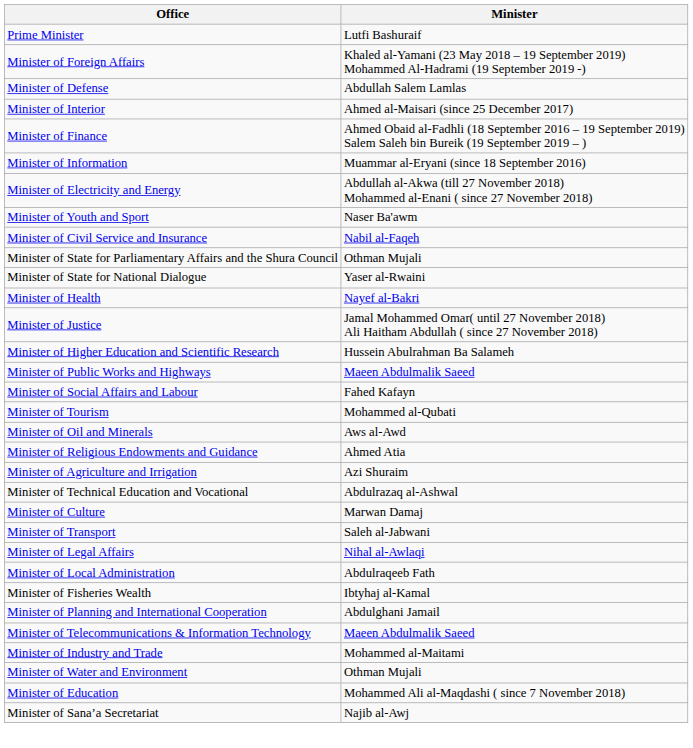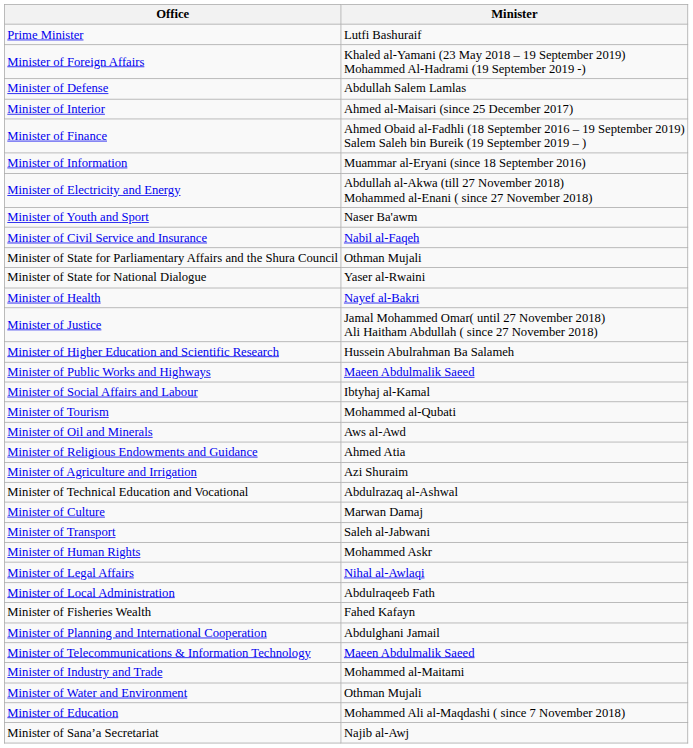Minister of Social Affairs and Labour | Minister: Fahed Kafayn -> Ibtyhaj al-Kamal
+ row: Minister of Human Rights | Mohammed Askr
Minister of Fisheries Wealth | Minister: Ibtyhaj al-Kamal -> Fahed Kafayn
